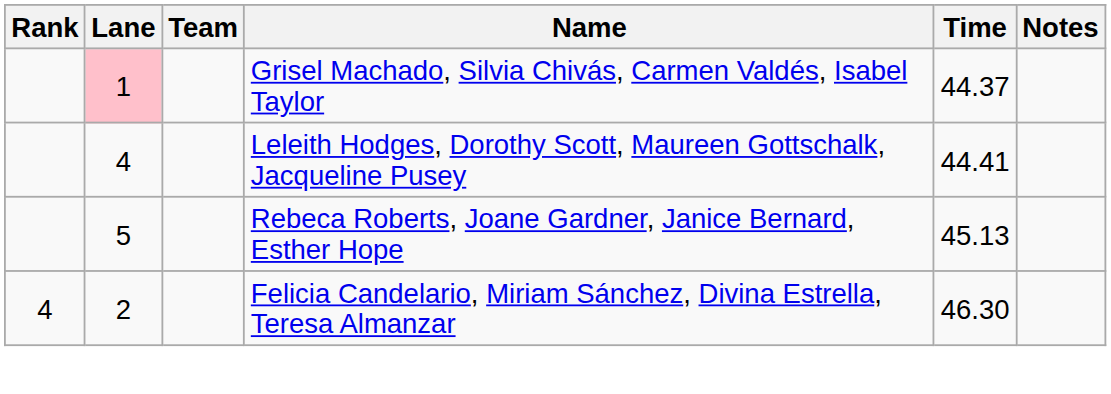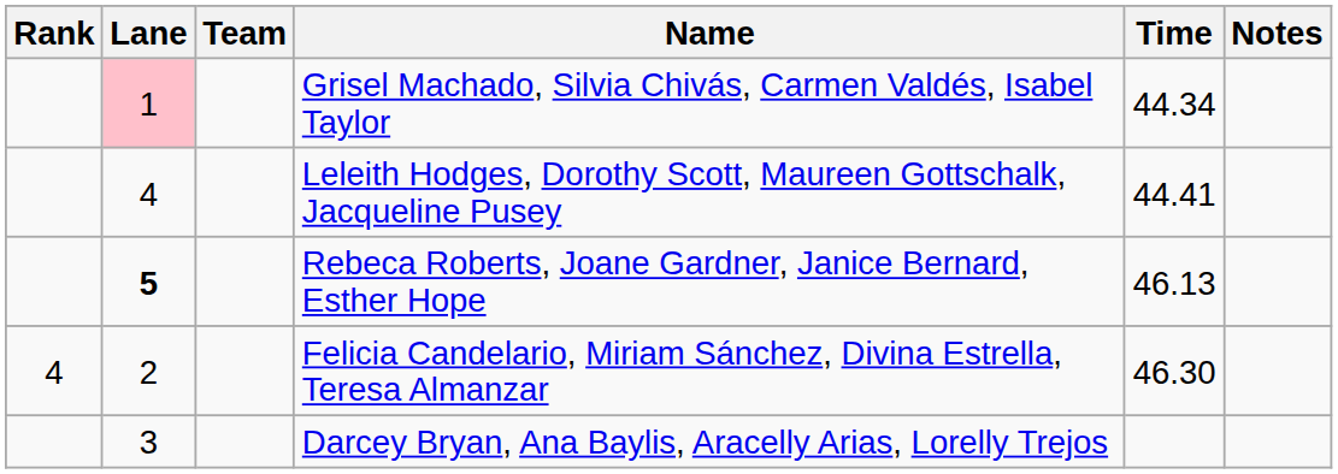Grisel Machado, Silvia Chivás, Carmen Valdés, Isabel Taylor | Time: 44.37 -> 44.34
Rebeca Roberts, Joane Gardner, Janice Bernard, Esther Hope | Lane: normal -> bold
Rebeca Roberts, Joane Gardner, Janice Bernard, Esther Hope | Time: 45.13 -> 46.13
+ row: 3 | Darcey Bryan, Ana Baylis, Aracelly Arias, Lorelly Trejos
